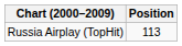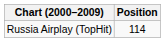Russia Airplay (TopHit) | Position: 113 -> 114
